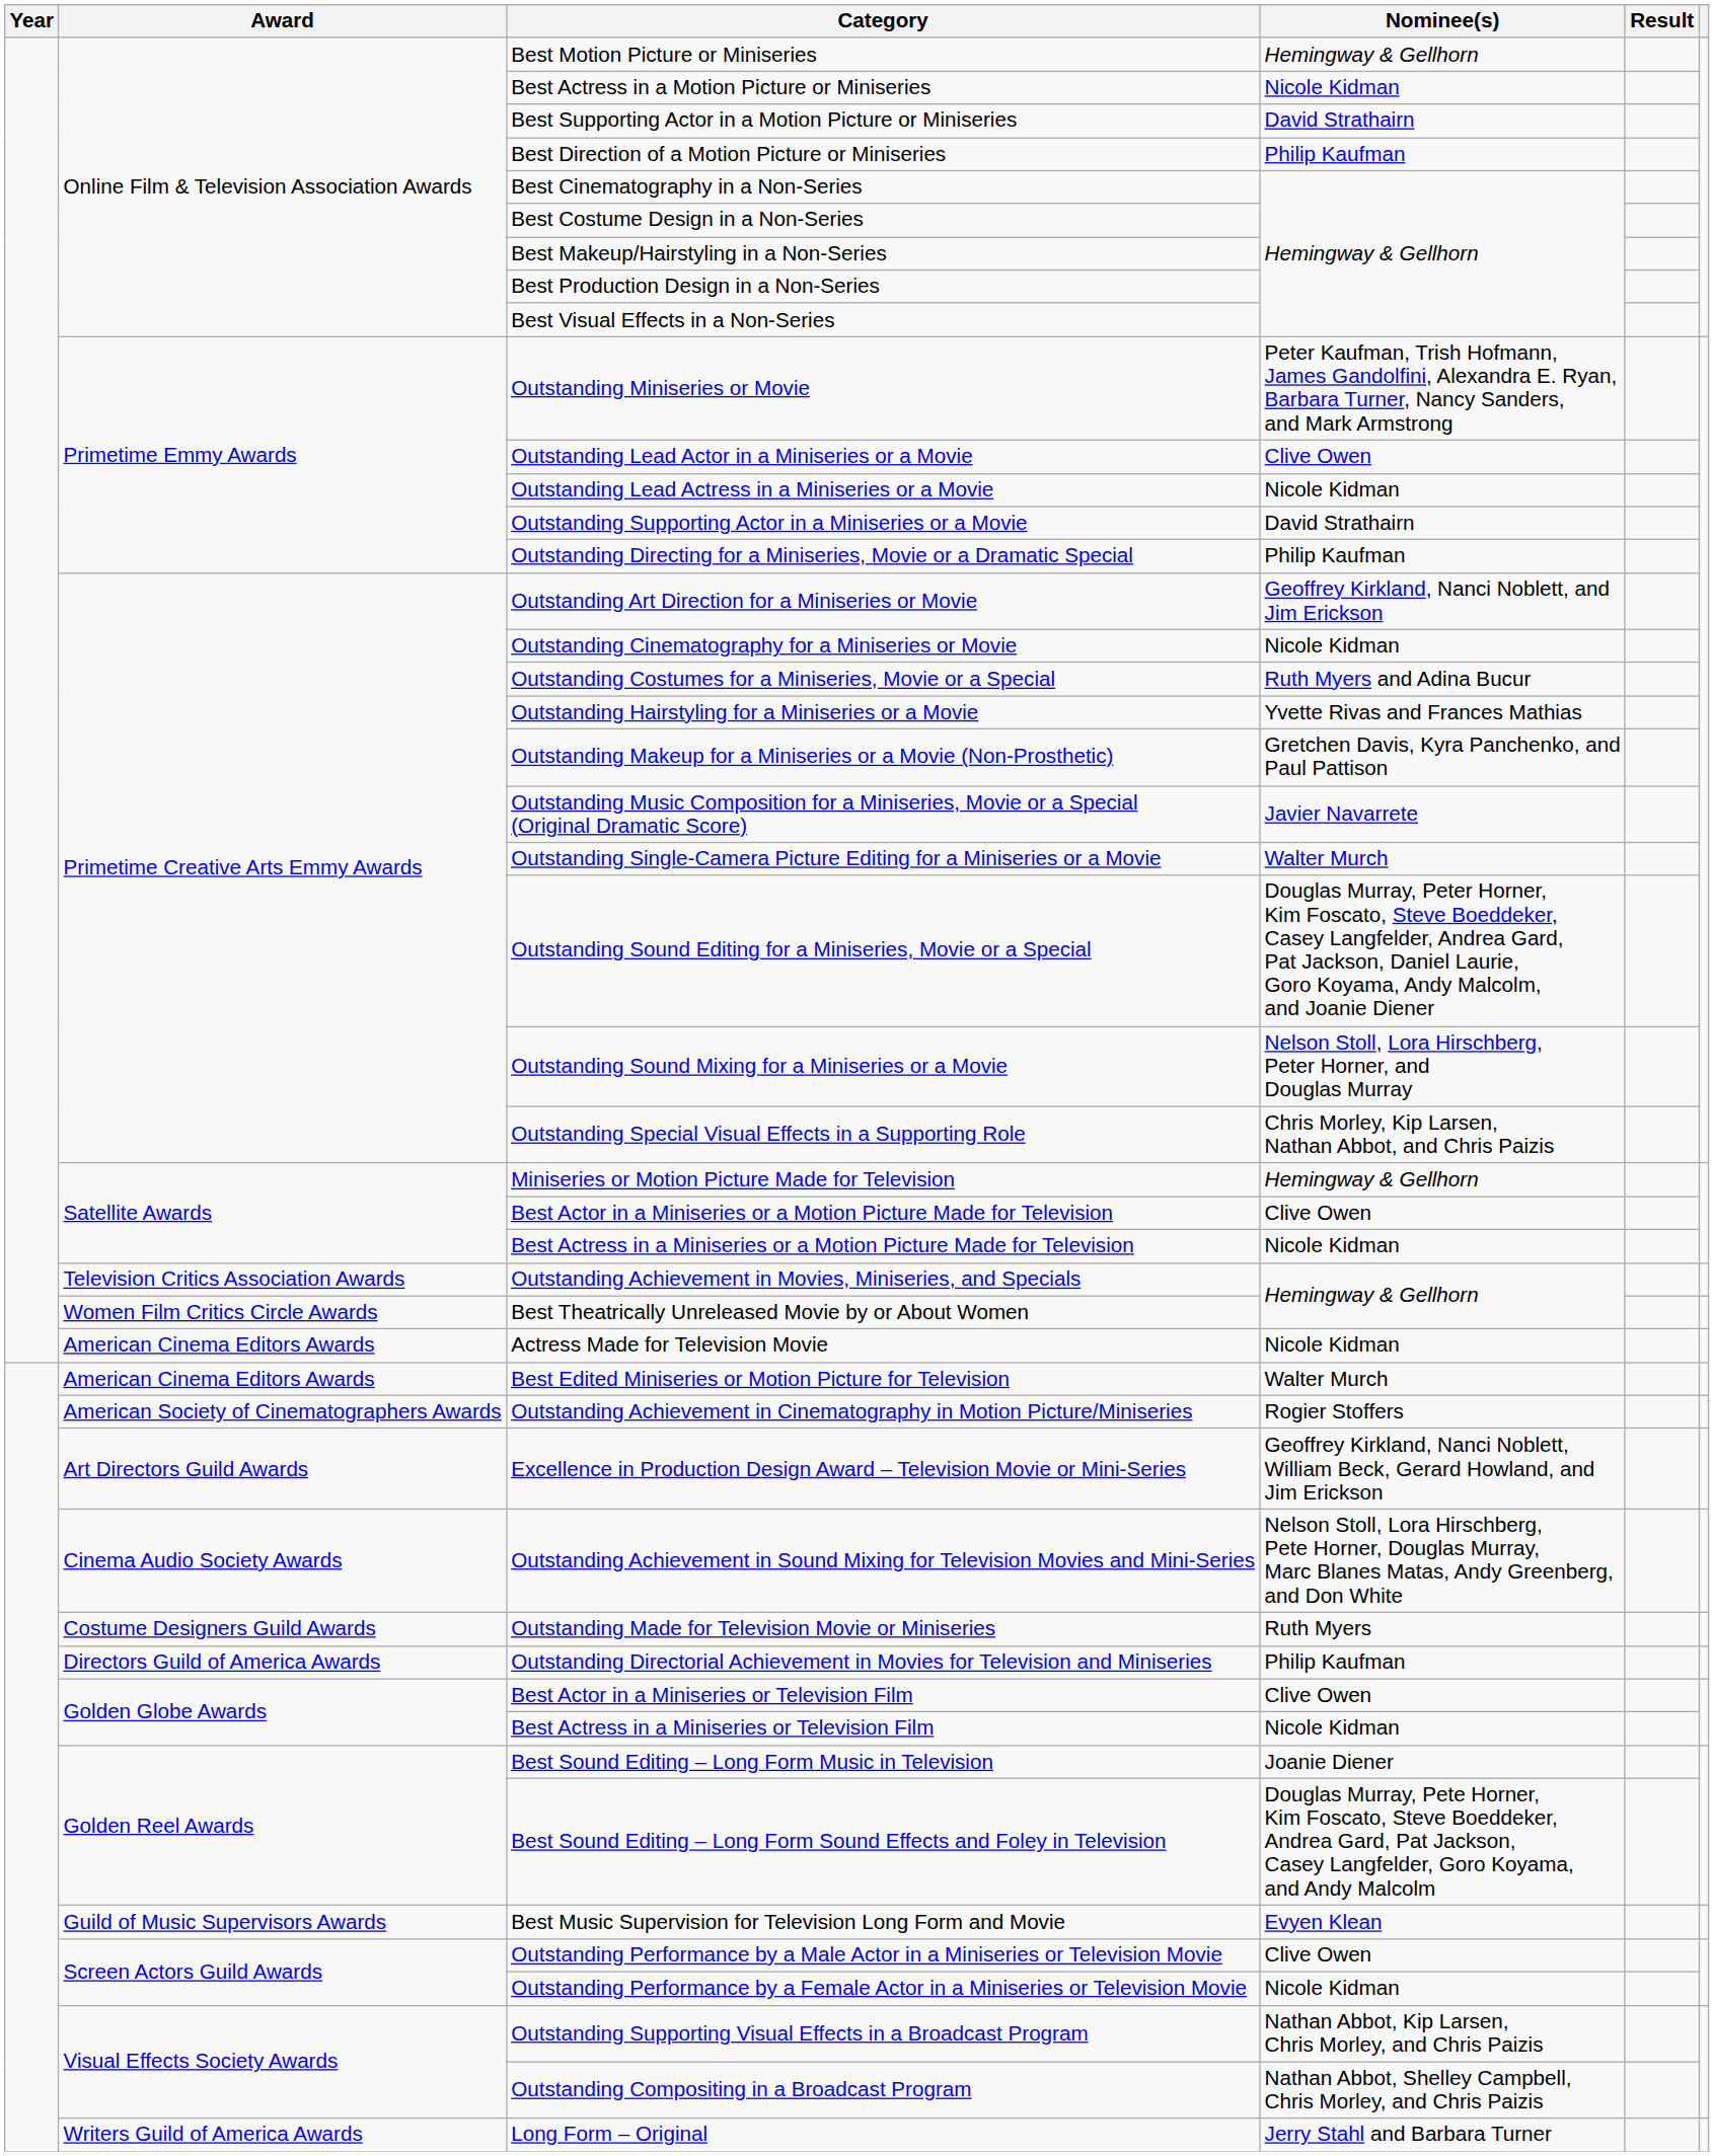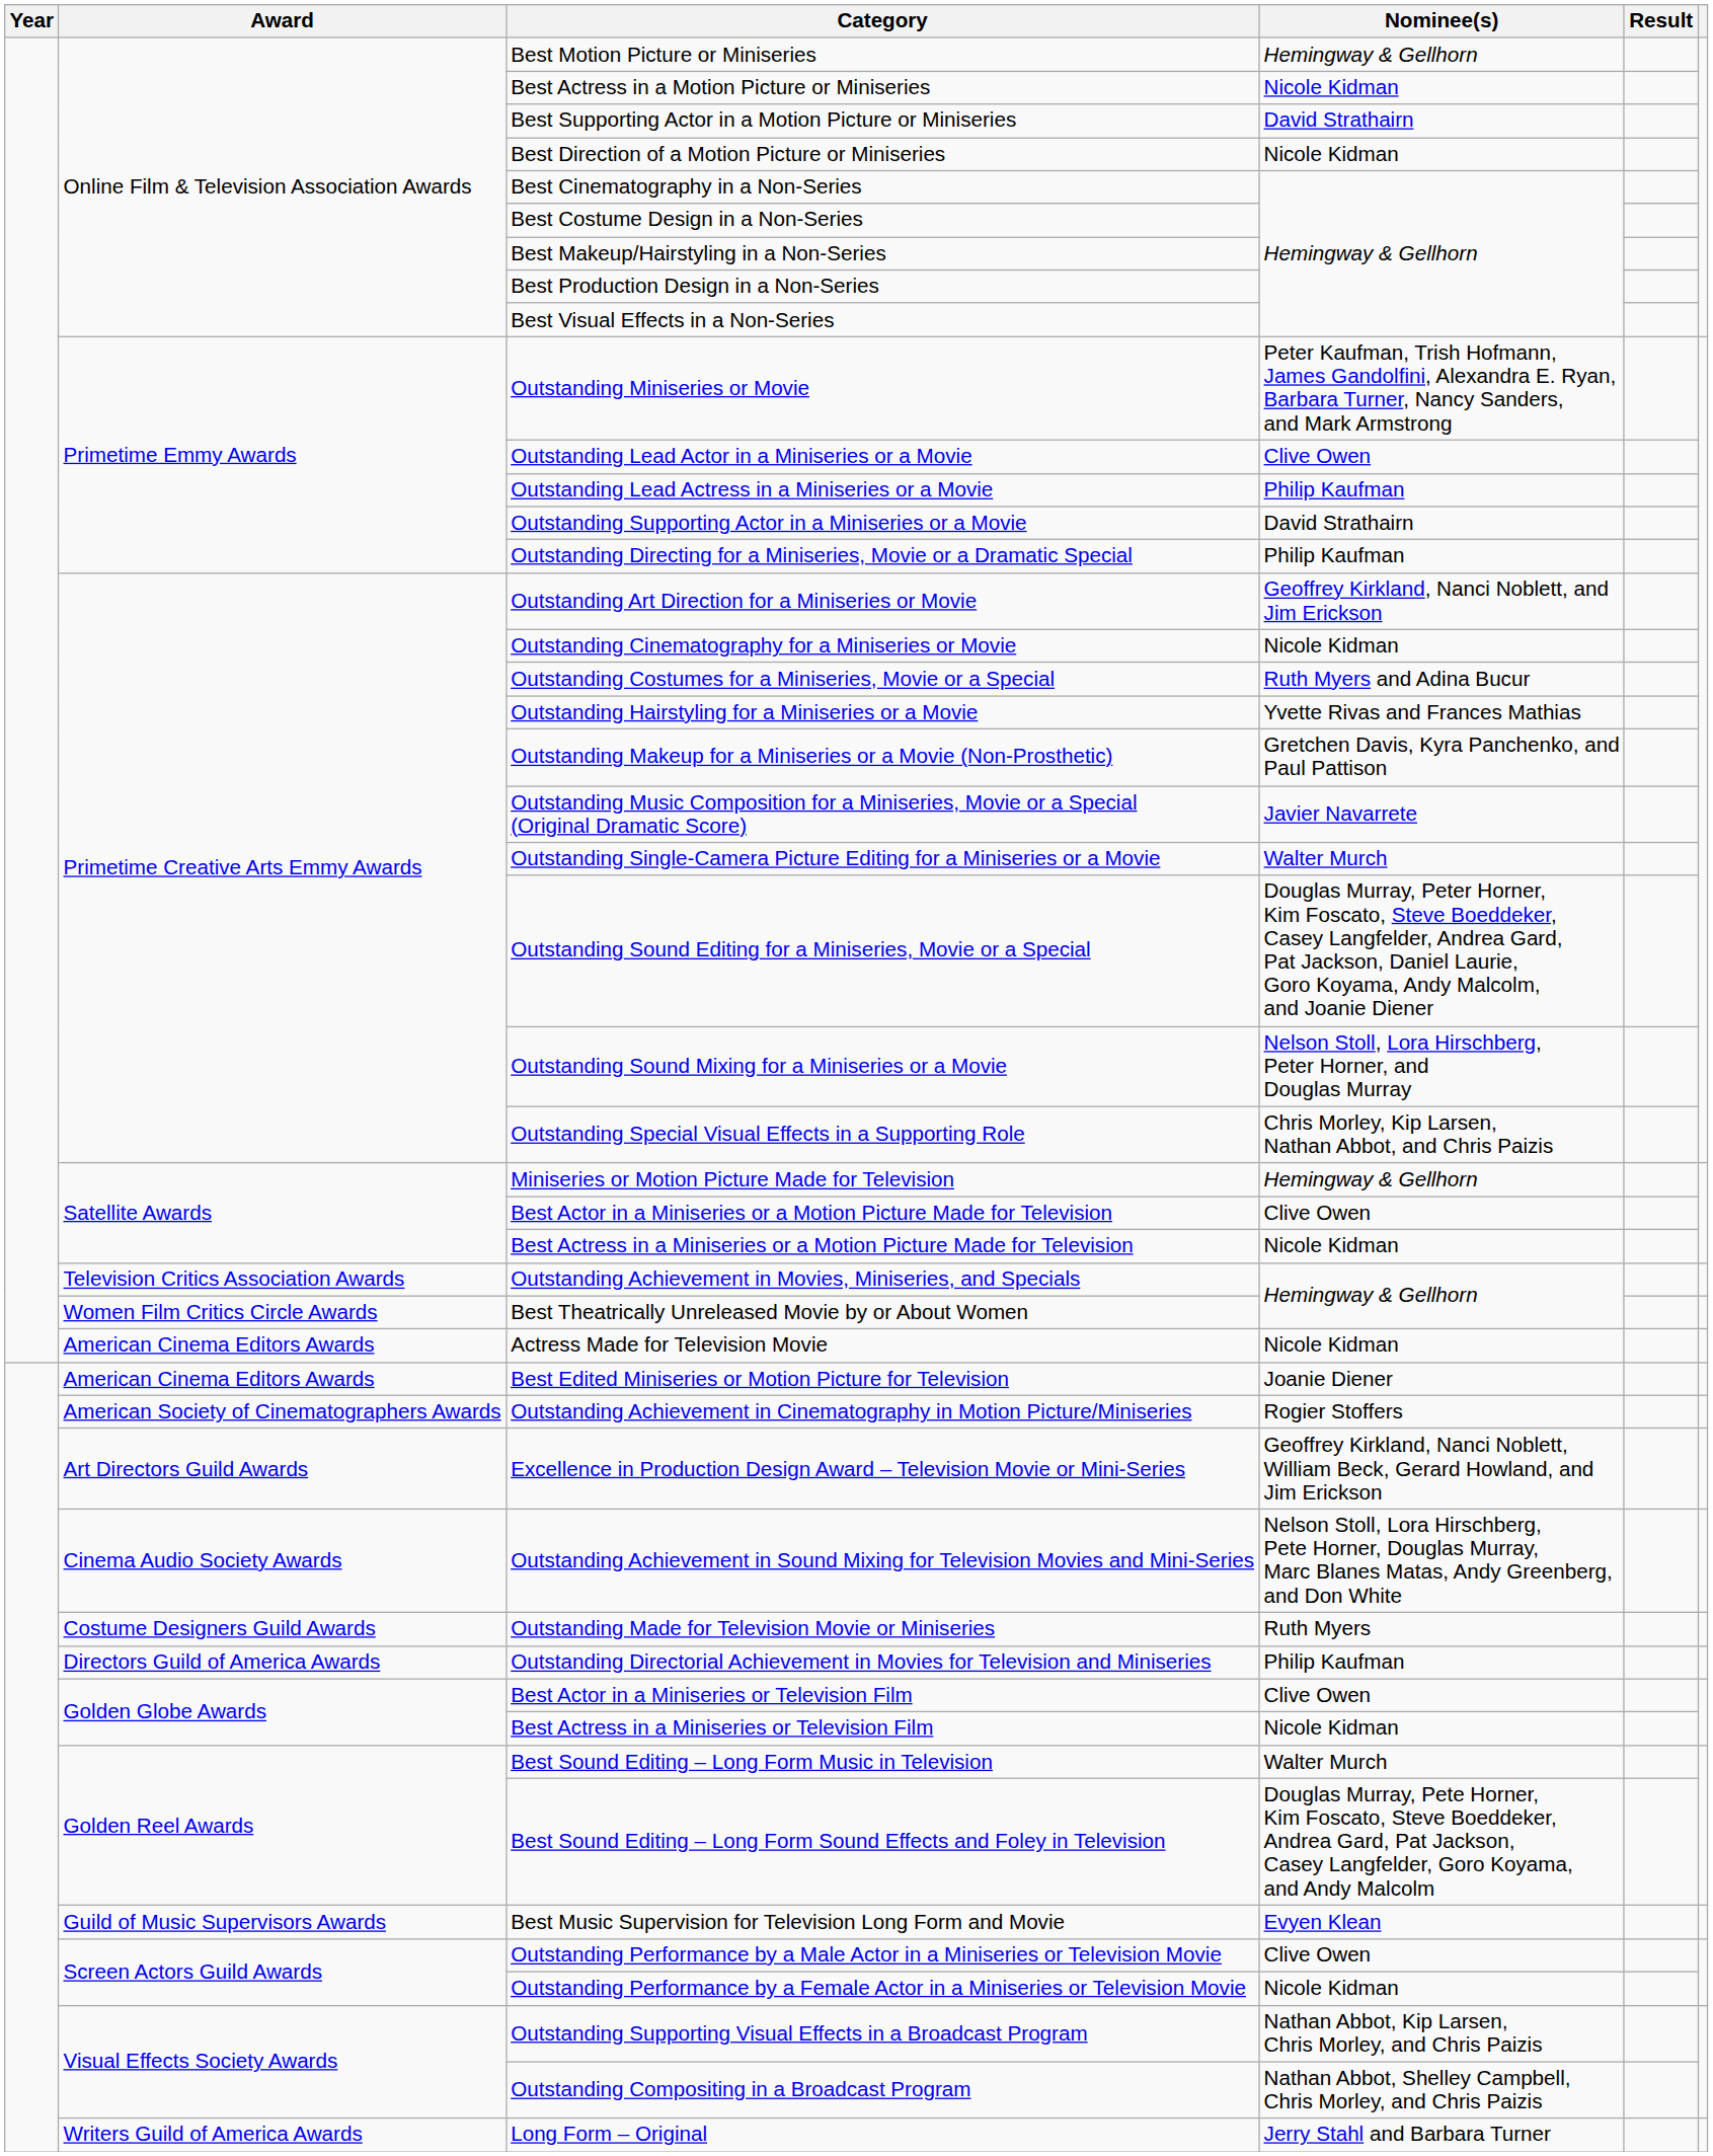Best Direction of a Motion Picture or Miniseries | Nominee(s): Philip Kaufman -> Nicole Kidman
Outstanding Lead Actress in a Miniseries or a Movie | Nominee(s): Nicole Kidman -> Philip Kaufman
Best Edited Miniseries or Motion Picture for Television | Nominee(s): Walter Murch -> Joanie Diener
Best Sound Editing – Long Form Music in Television | Nominee(s): Joanie Diener -> Walter Murch
